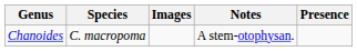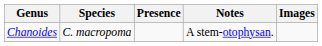columns swapped: Presence <-> Images
